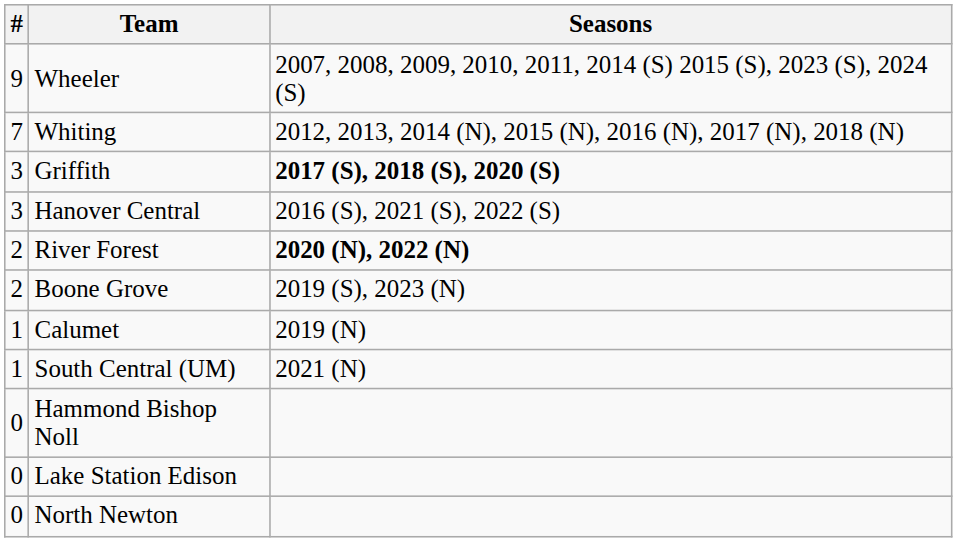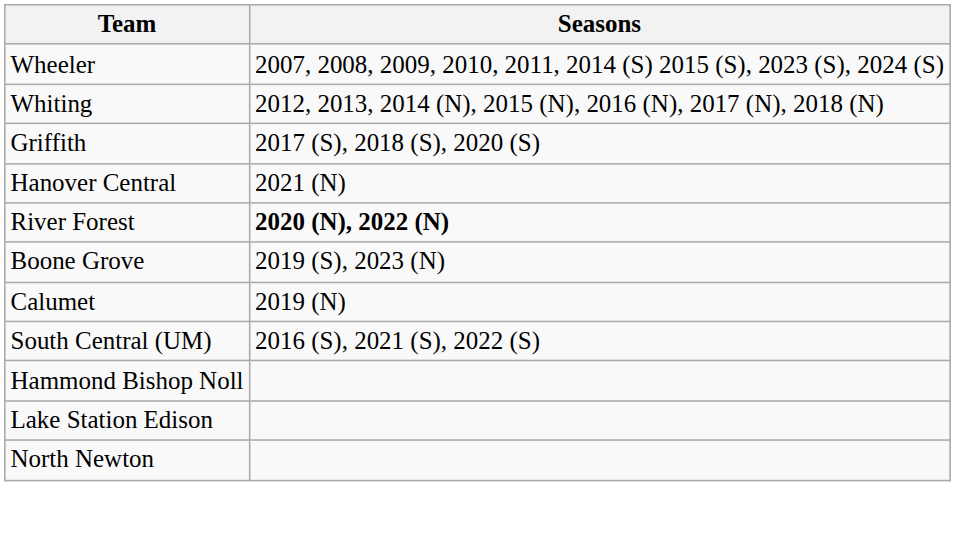- column: # | 9 | 7 | 3 | 3 | 2 | 2 | 1 | 1 | 0 | 0 | 0
Griffith | Seasons: bold -> normal
Hanover Central | Seasons: 2016 (S), 2021 (S), 2022 (S) -> 2021 (N)
South Central (UM) | Seasons: 2021 (N) -> 2016 (S), 2021 (S), 2022 (S)
